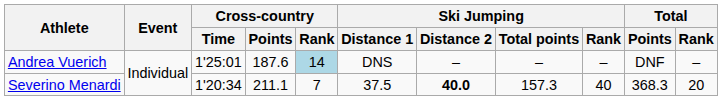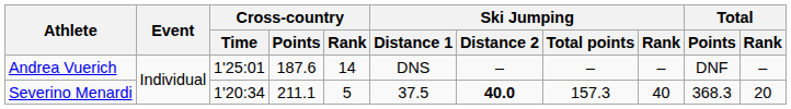Andrea Vuerich | Cross-country / Rank: lightblue background -> no background
Severino Menardi | Cross-country / Rank: 7 -> 5
